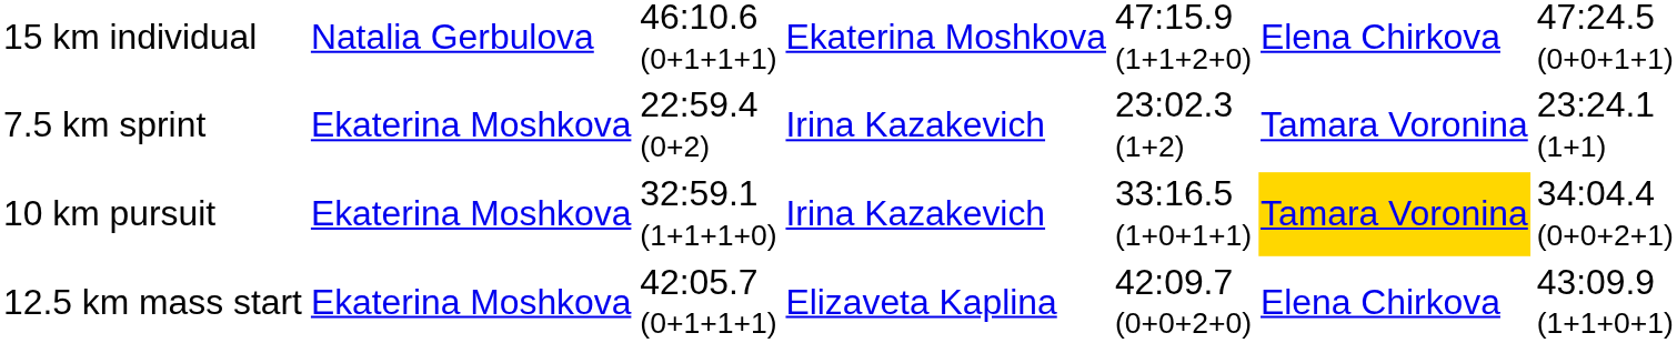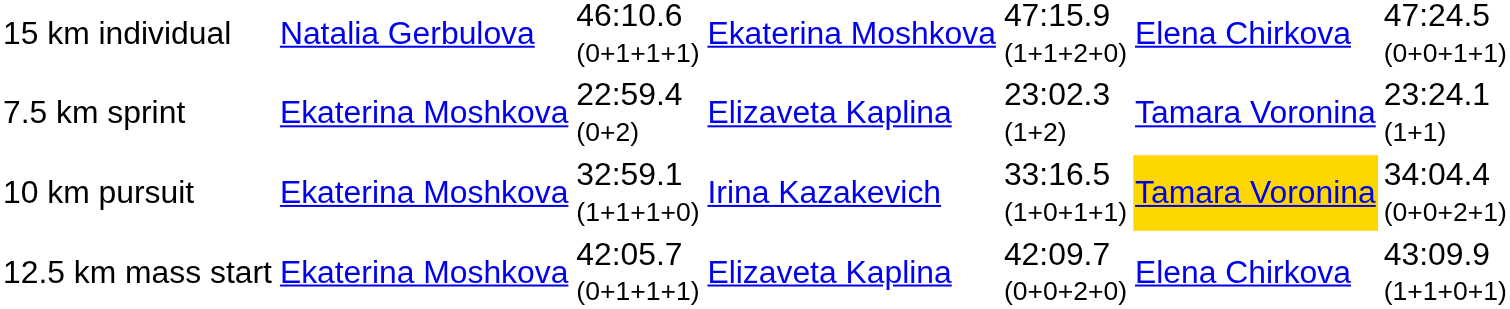7.5 km sprint | column 4: Irina Kazakevich -> Elizaveta Kaplina
